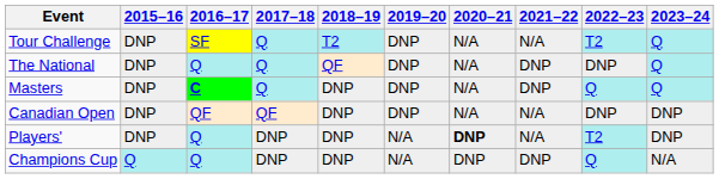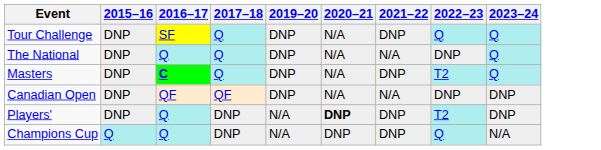- column: 2018–19 | T2 | QF | DNP | DNP | DNP | DNP
Tour Challenge | 2021–22: N/A -> DNP
Tour Challenge | 2022–23: T2 -> Q
The National | 2021–22: DNP -> N/A
Masters | 2022–23: Q -> T2
Players' | 2021–22: N/A -> DNP
